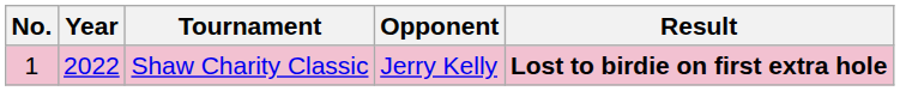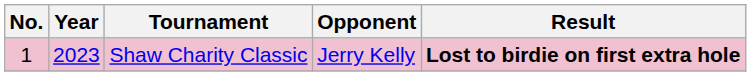Shaw Charity Classic | Year: 2022 -> 2023
